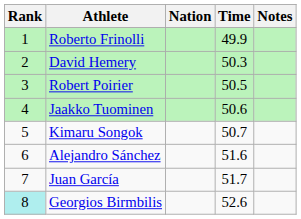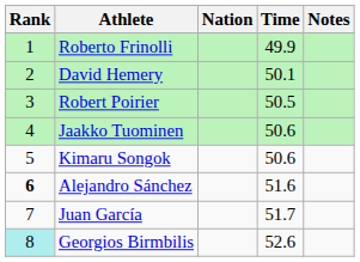David Hemery | Time: 50.3 -> 50.1
Kimaru Songok | Time: 50.7 -> 50.6
Alejandro Sánchez | Rank: normal -> bold
